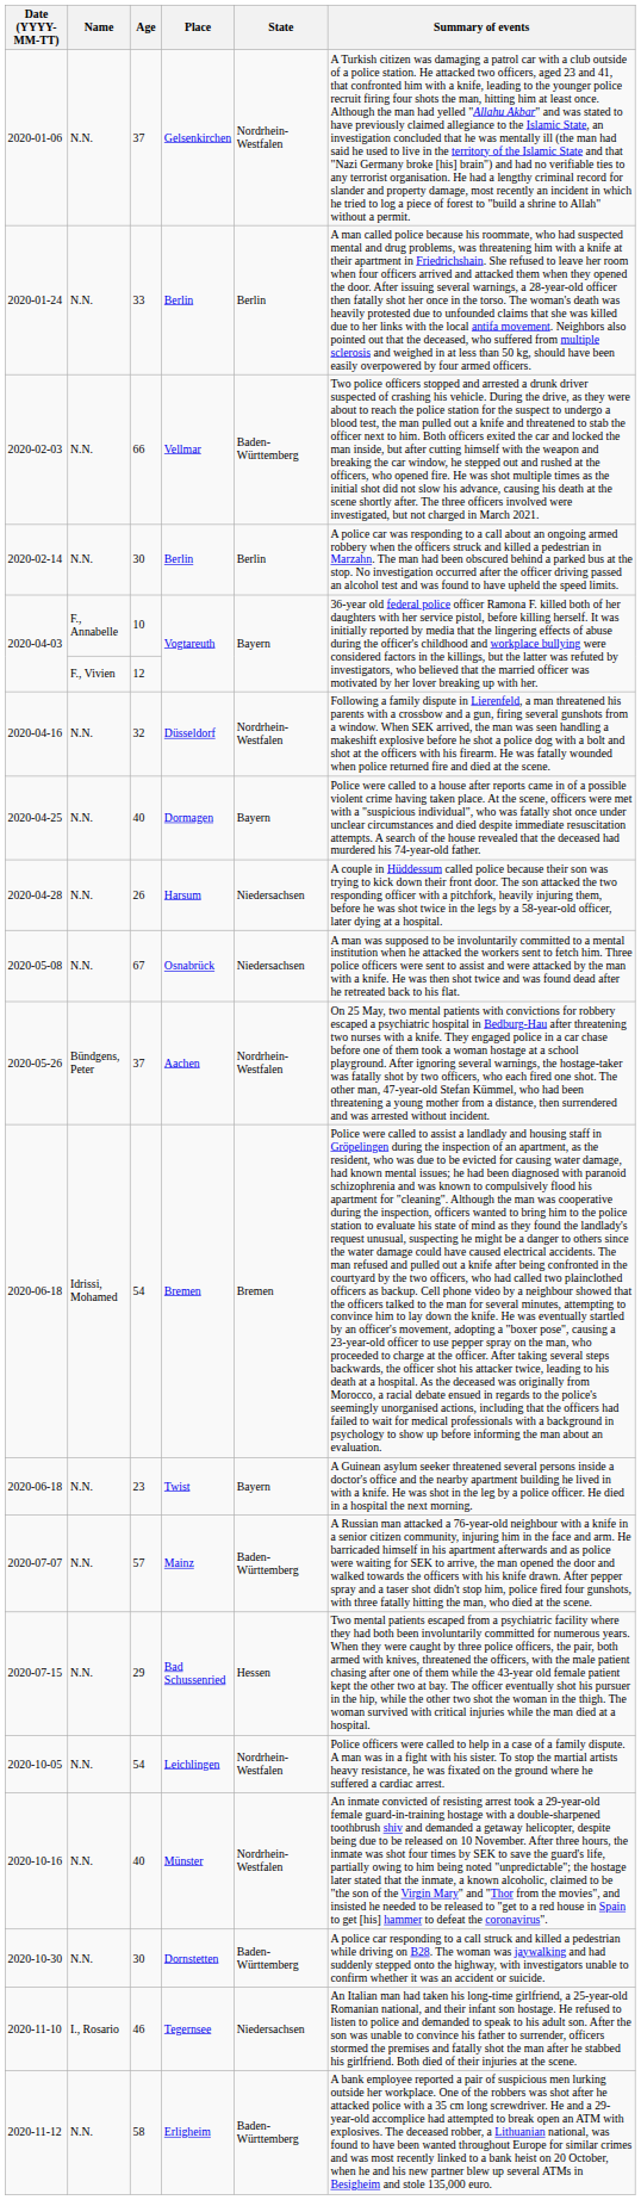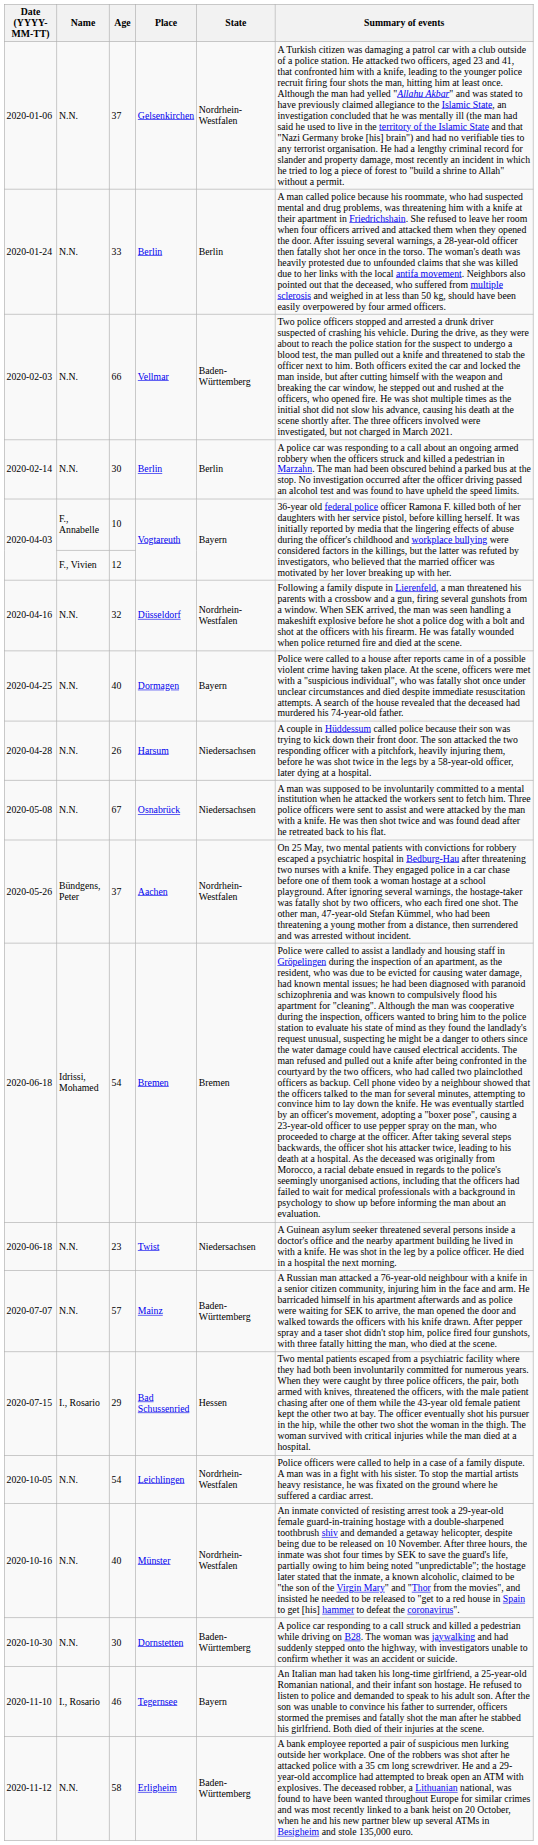Twist | State: Bayern -> Niedersachsen
Bad Schussenried | Name: N.N. -> I., Rosario
Tegernsee | State: Niedersachsen -> Bayern
